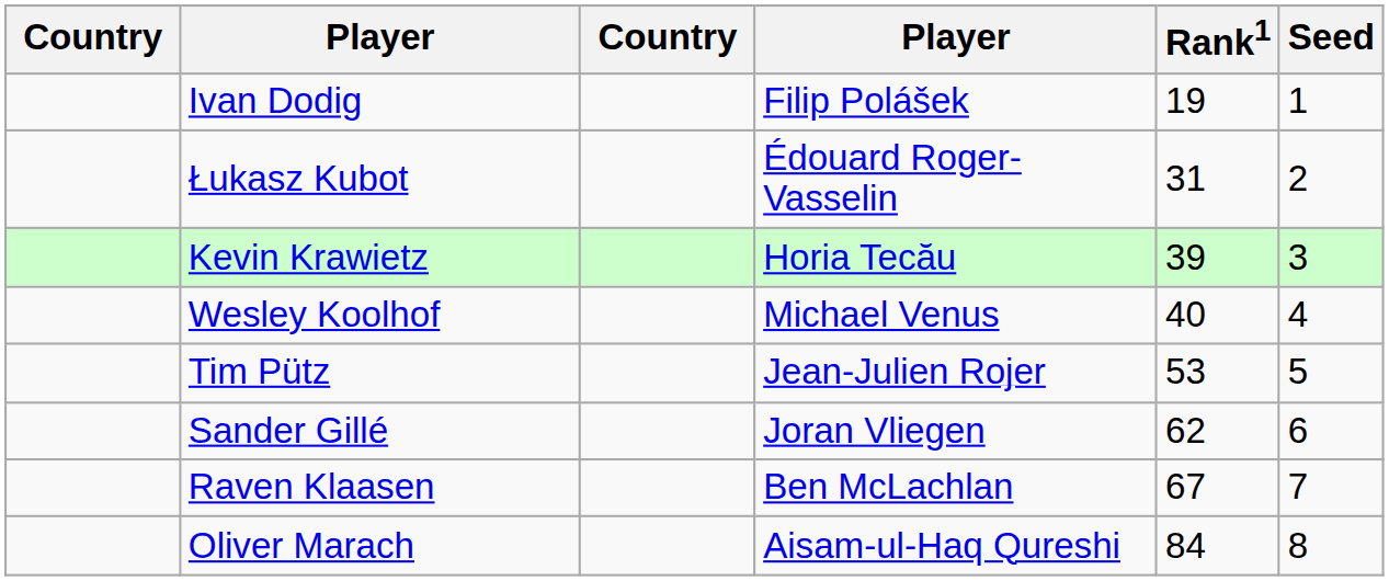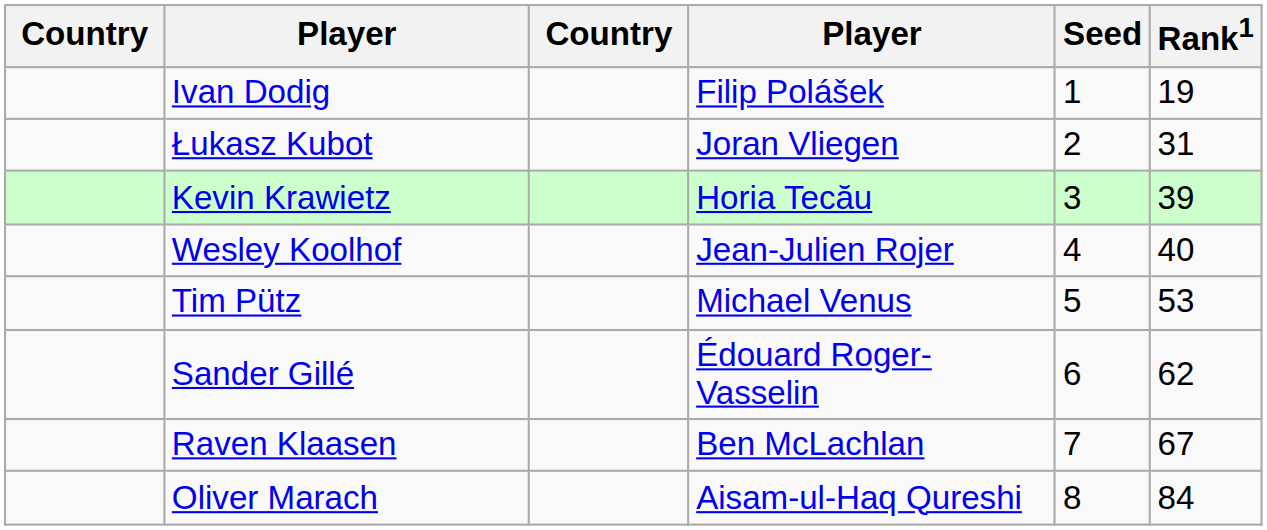columns swapped: Rank1 <-> Seed
Łukasz Kubot | column 4: Édouard Roger-Vasselin -> Joran Vliegen
Wesley Koolhof | column 4: Michael Venus -> Jean-Julien Rojer
Tim Pütz | column 4: Jean-Julien Rojer -> Michael Venus
Sander Gillé | column 4: Joran Vliegen -> Édouard Roger-Vasselin
